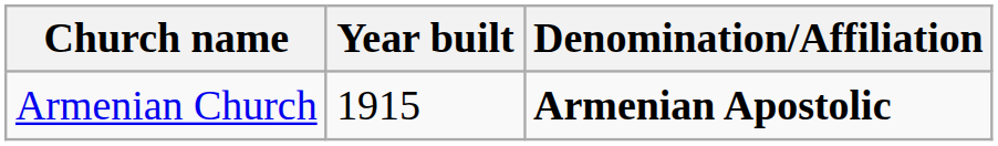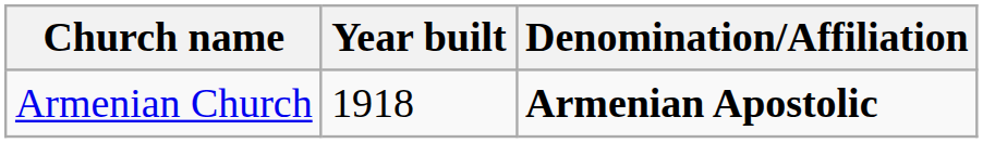Armenian Church | Year built: 1915 -> 1918
